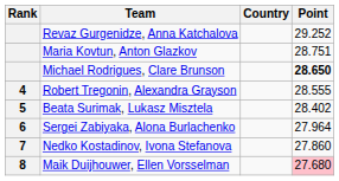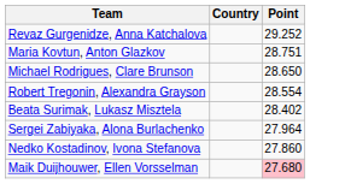- column: Rank | 4 | 5 | 6 | 7 | 8
Michael Rodrigues, Clare Brunson | Point: bold -> normal
Robert Tregonin, Alexandra Grayson | Point: 28.555 -> 28.554
